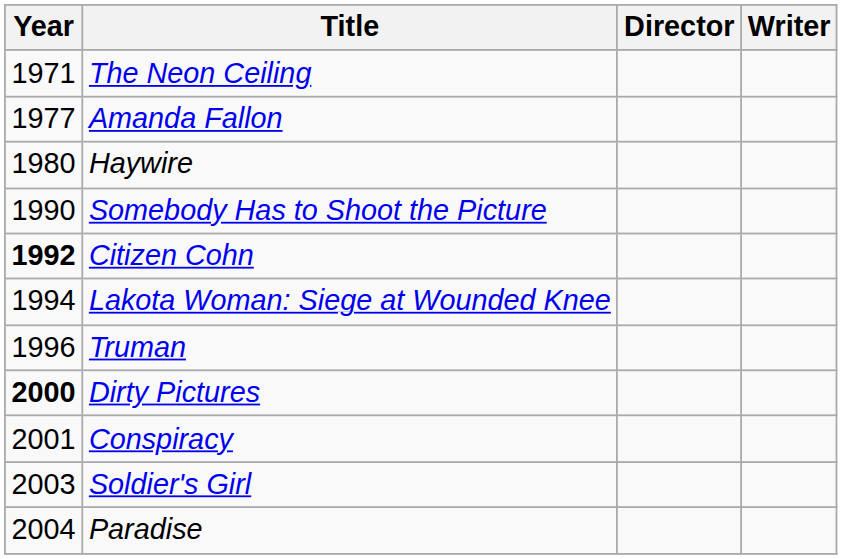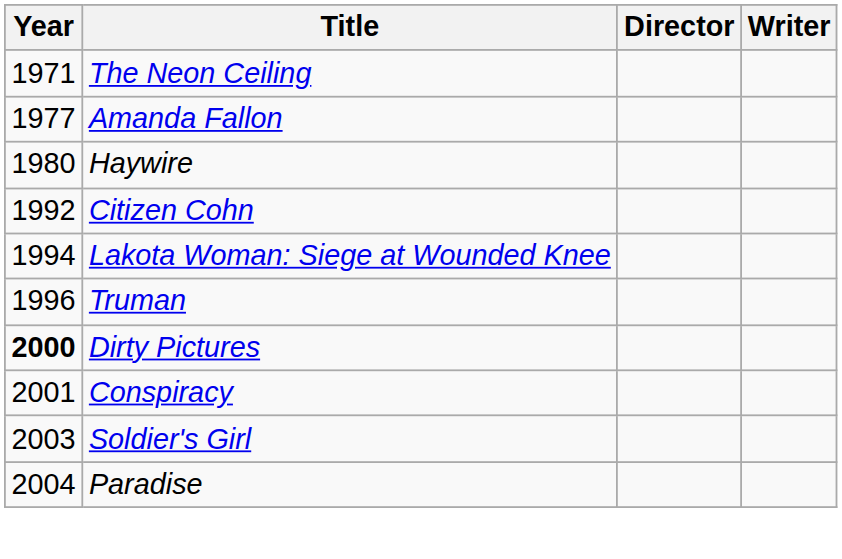- row: 1990 | Somebody Has to Shoot the Picture
Citizen Cohn | Year: bold -> normal
